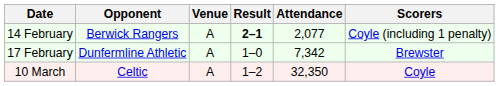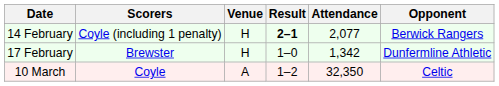columns swapped: Opponent <-> Scorers
14 February | Venue: A -> H
17 February | Venue: A -> H
17 February | Attendance: 7,342 -> 1,342
